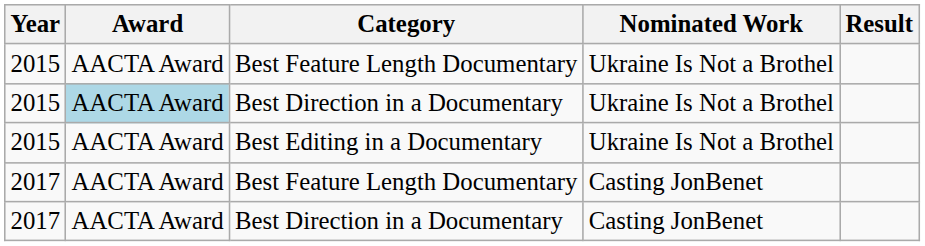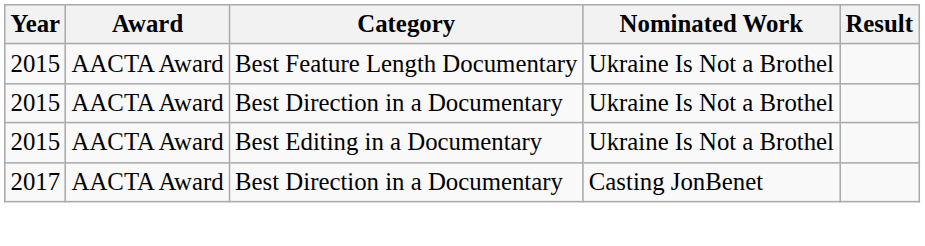2015 / Best Direction in a Documentary | Award: lightblue background -> no background
- row: 2017 | AACTA Award | Best Feature Length Documentary | Casting JonBenet
